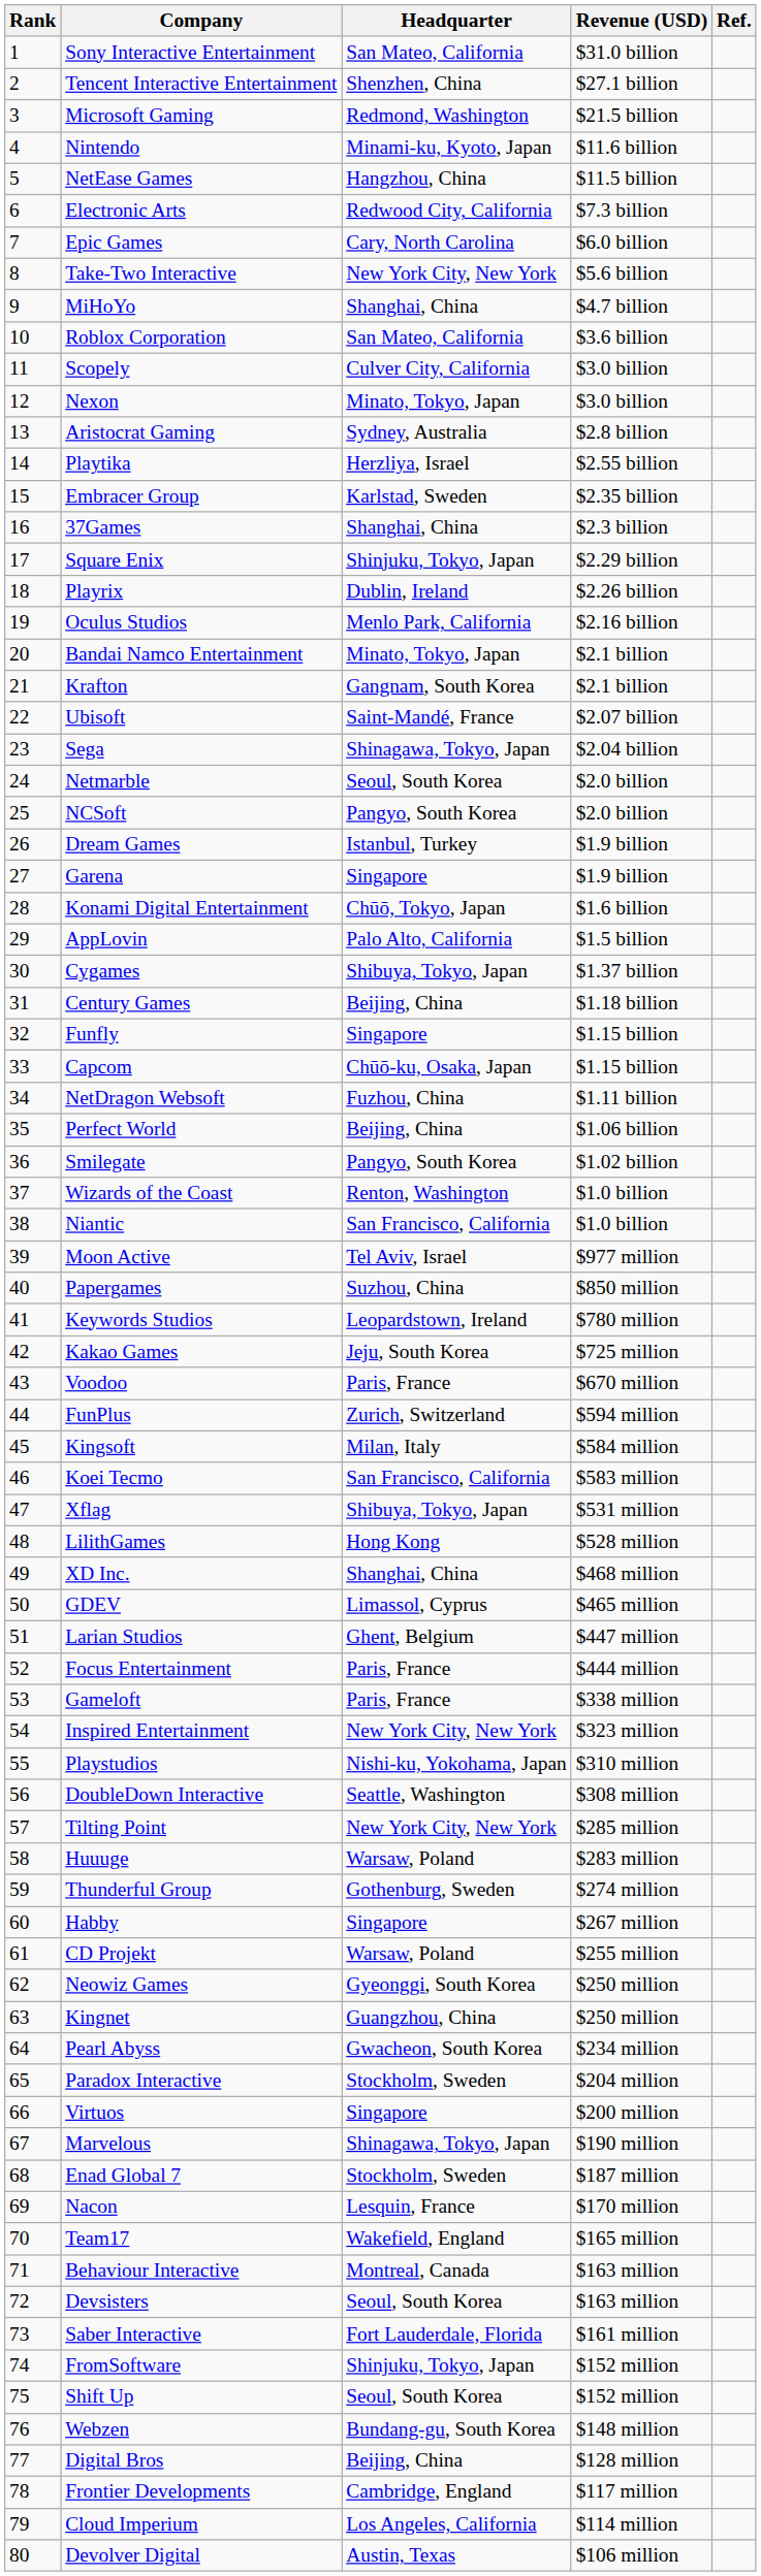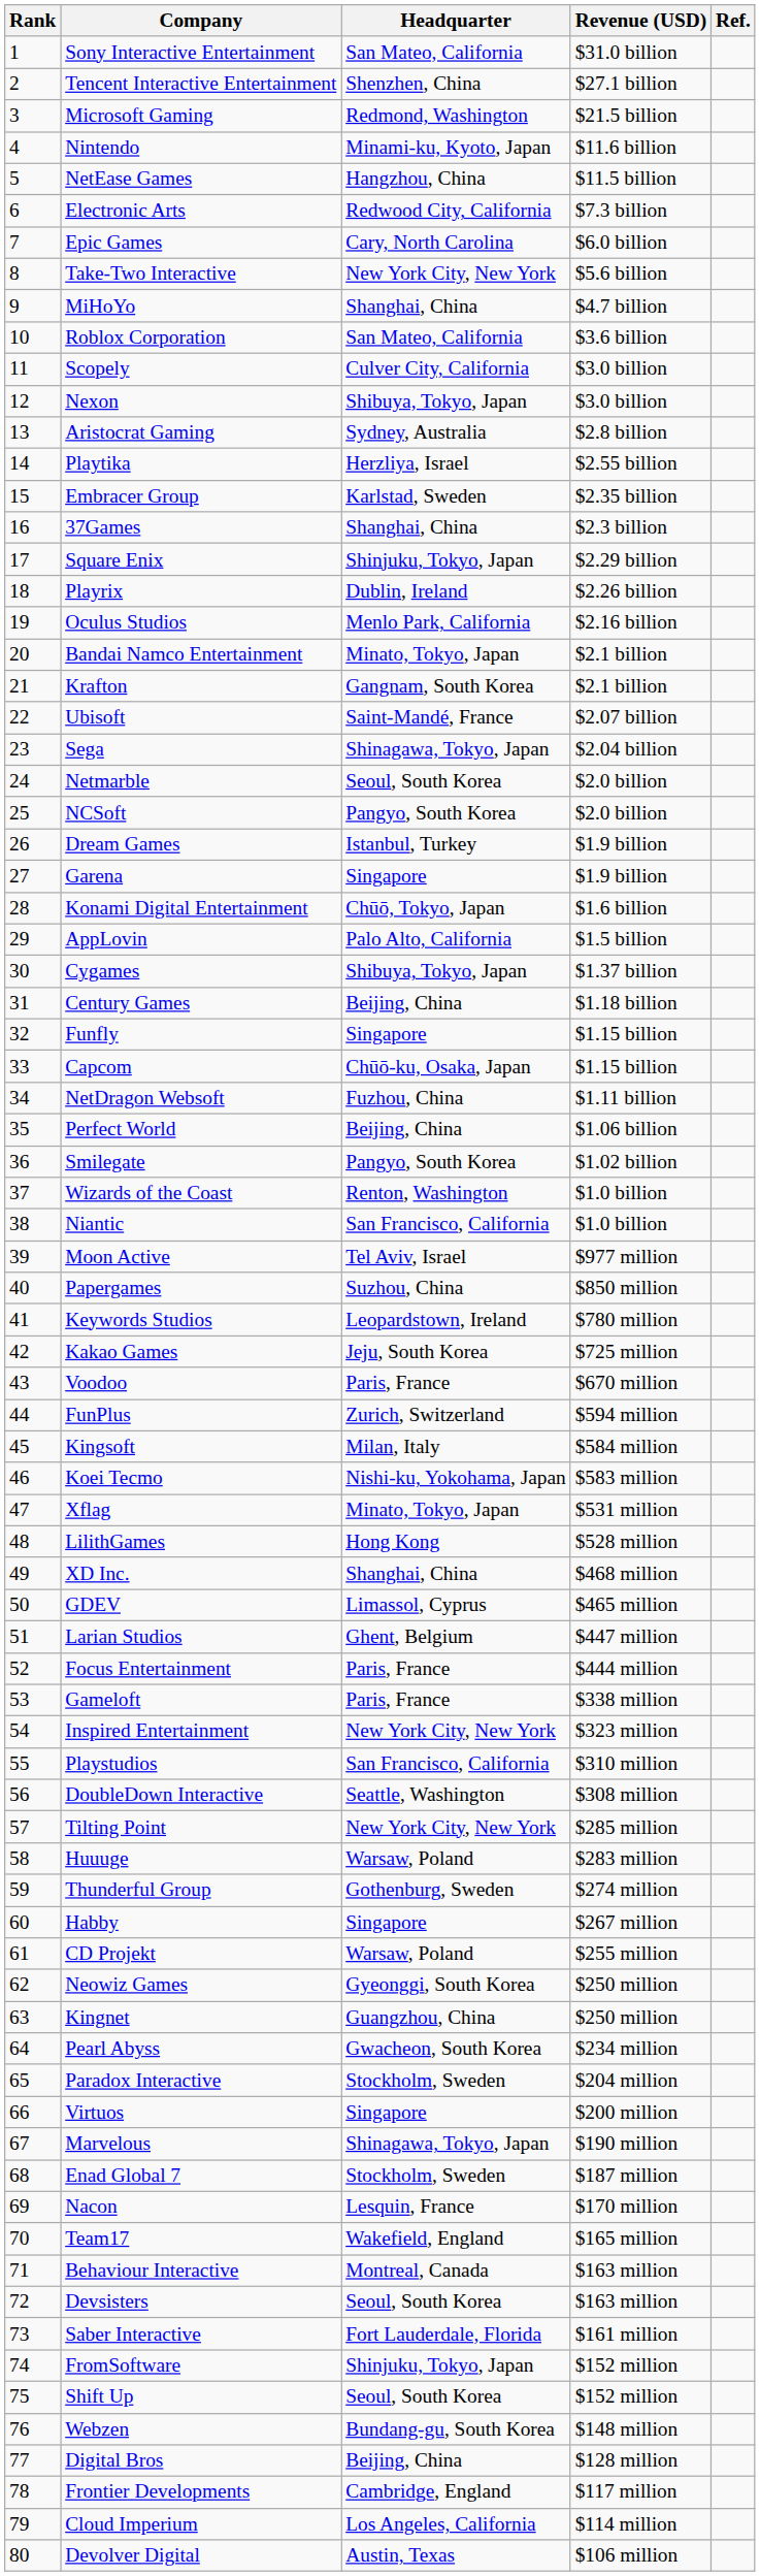Nexon | Headquarter: Minato, Tokyo, Japan -> Shibuya, Tokyo, Japan
Koei Tecmo | Headquarter: San Francisco, California -> Nishi-ku, Yokohama, Japan
Xflag | Headquarter: Shibuya, Tokyo, Japan -> Minato, Tokyo, Japan
Playstudios | Headquarter: Nishi-ku, Yokohama, Japan -> San Francisco, California
